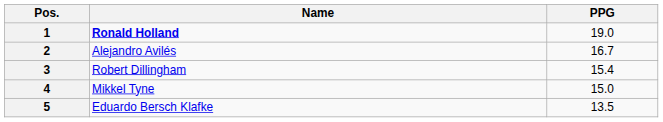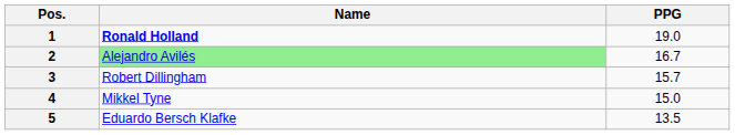2 | Name: no background -> lightgreen background
3 | PPG: 15.4 -> 15.7
